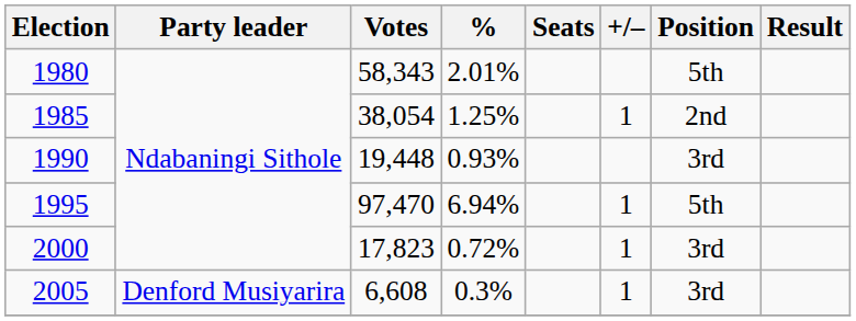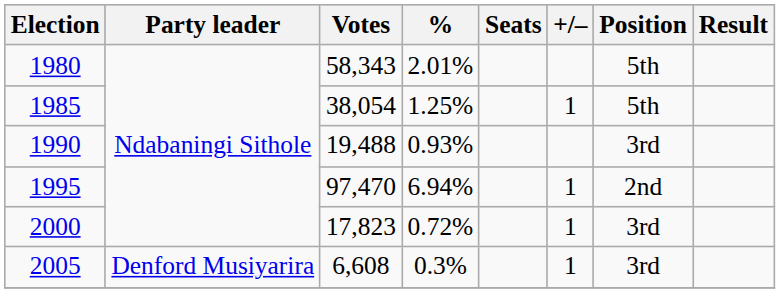1985 | Position: 2nd -> 5th
1990 | Votes: 19,448 -> 19,488
1995 | Position: 5th -> 2nd
